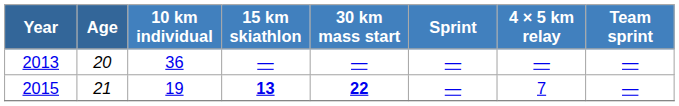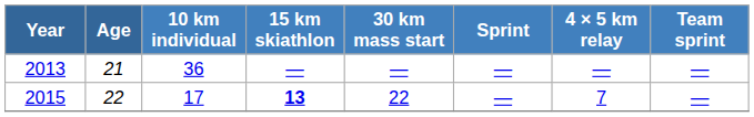2013 | Age: 20 -> 21
2015 | Age: 21 -> 22
2015 | 10 km individual: 19 -> 17
2015 | 30 km mass start: bold -> normal
